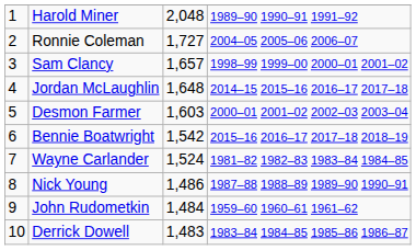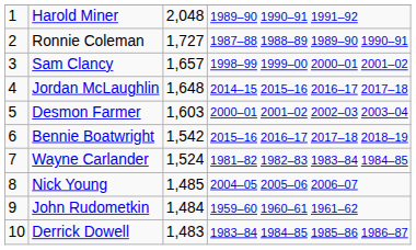Ronnie Coleman | column 4: 2004–05 2005–06 2006–07 -> 1987–88 1988–89 1989–90 1990–91
Nick Young | column 3: 1,486 -> 1,485
Nick Young | column 4: 1987–88 1988–89 1989–90 1990–91 -> 2004–05 2005–06 2006–07
